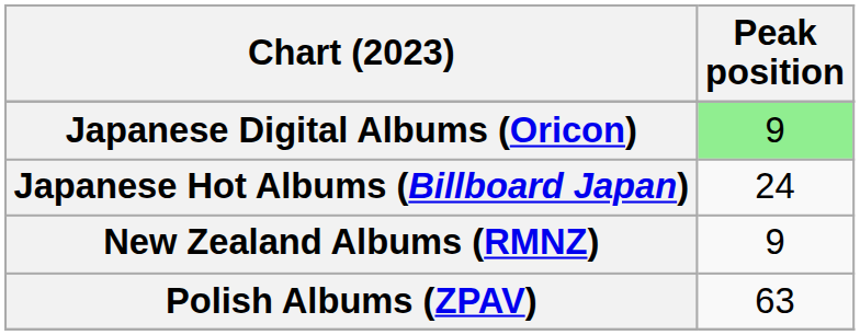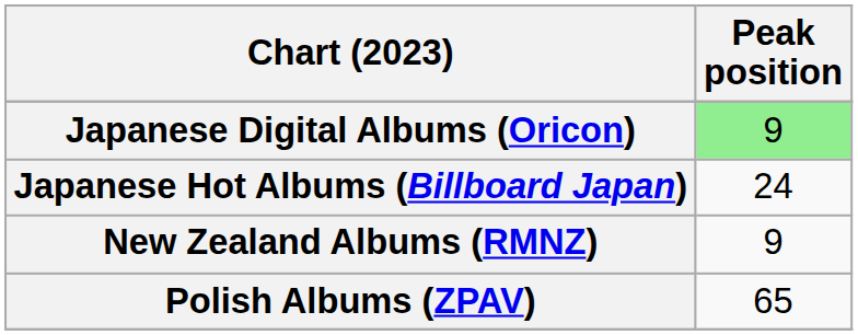Polish Albums (ZPAV) | Peak position: 63 -> 65
